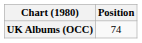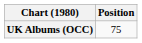UK Albums (OCC) | Position: 74 -> 75
